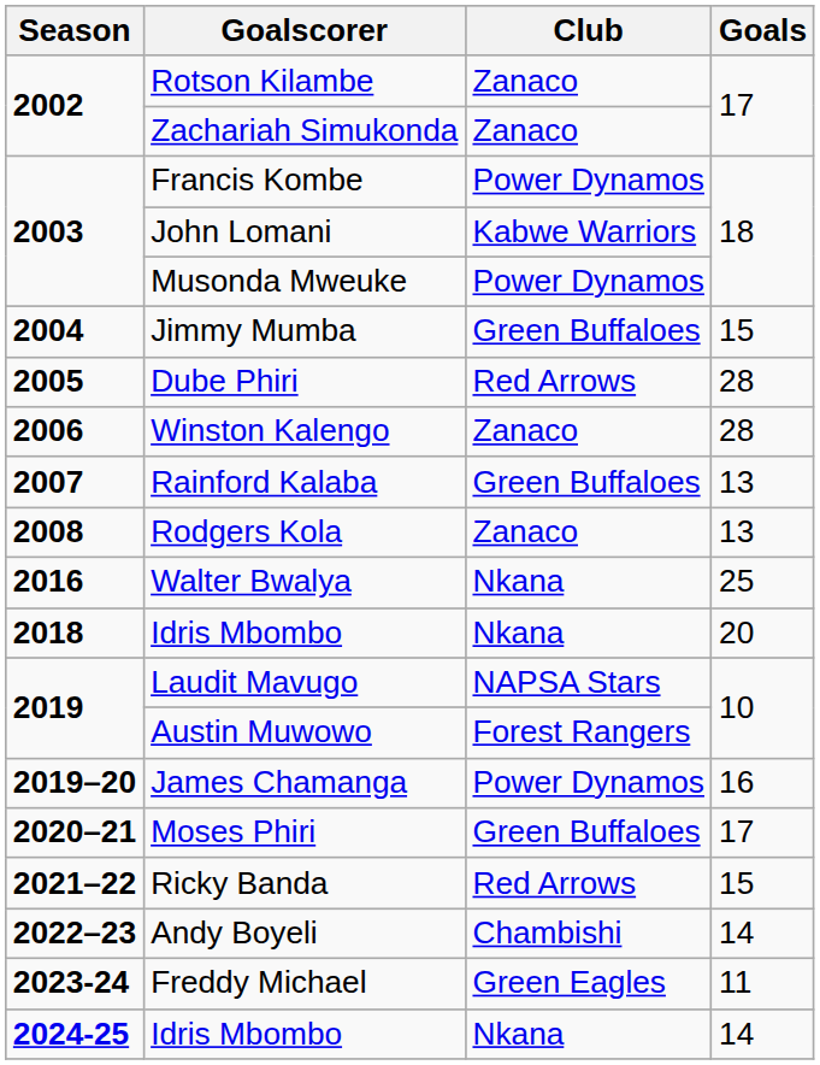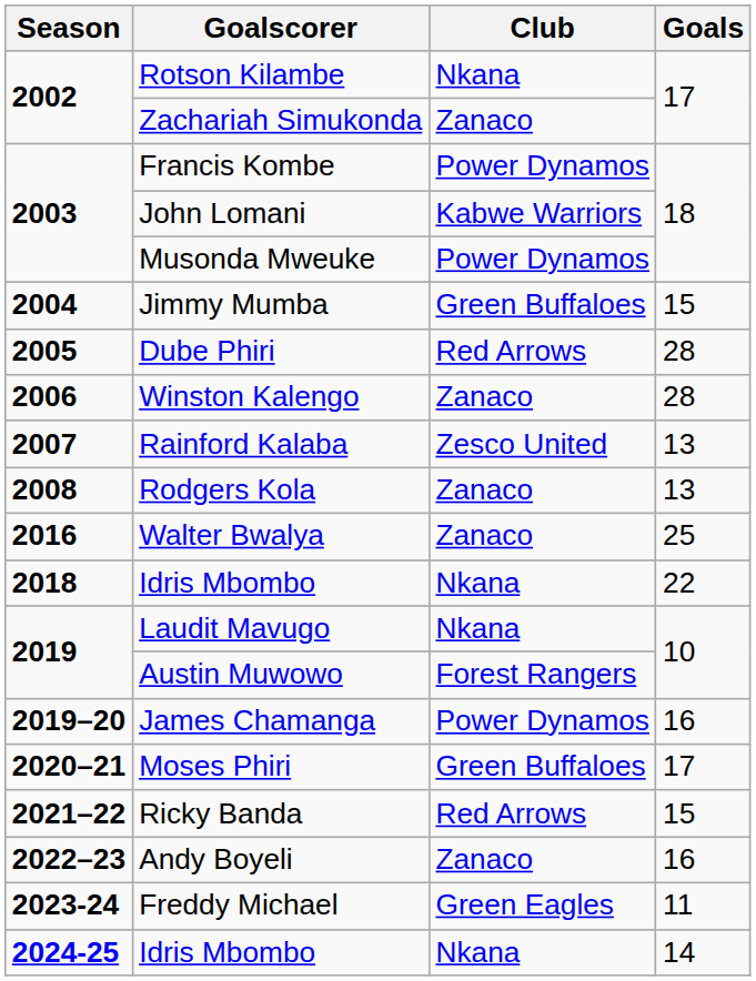Rotson Kilambe | Club: Zanaco -> Nkana
Rainford Kalaba | Club: Green Buffaloes -> Zesco United
Walter Bwalya | Club: Nkana -> Zanaco
2018 / Idris Mbombo | Goals: 20 -> 22
Laudit Mavugo | Club: NAPSA Stars -> Nkana
Andy Boyeli | Club: Chambishi -> Zanaco
Andy Boyeli | Goals: 14 -> 16
